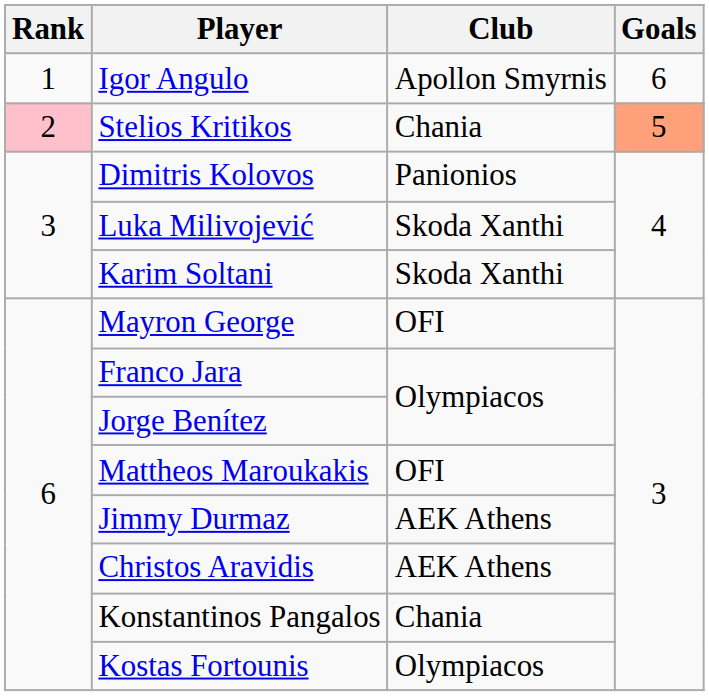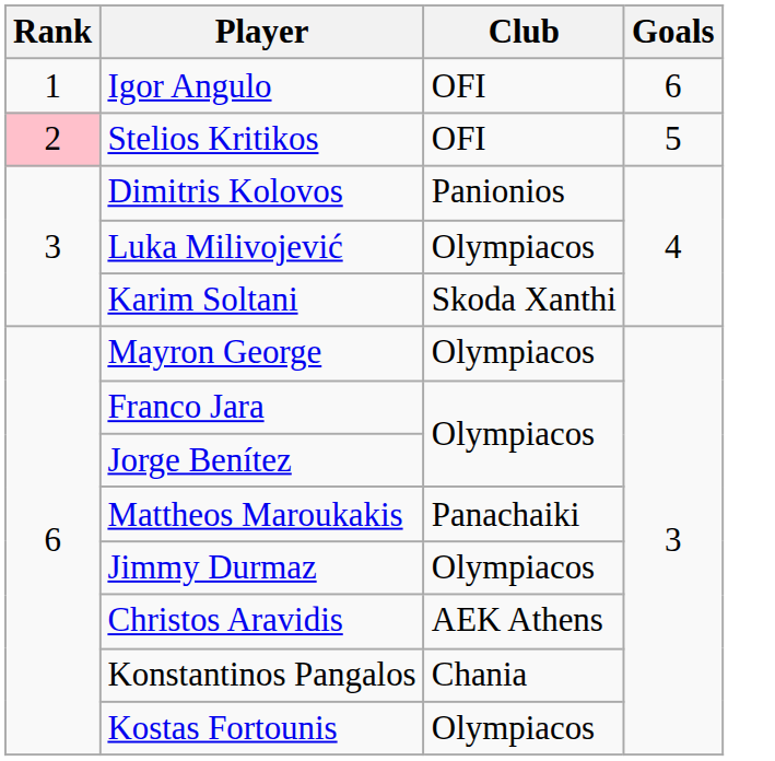Igor Angulo | Club: Apollon Smyrnis -> OFI
Stelios Kritikos | Club: Chania -> OFI
Stelios Kritikos | Goals: lightsalmon background -> no background
Luka Milivojević | Club: Skoda Xanthi -> Olympiacos
Mayron George | Club: OFI -> Olympiacos
Mattheos Maroukakis | Club: OFI -> Panachaiki
Jimmy Durmaz | Club: AEK Athens -> Olympiacos
